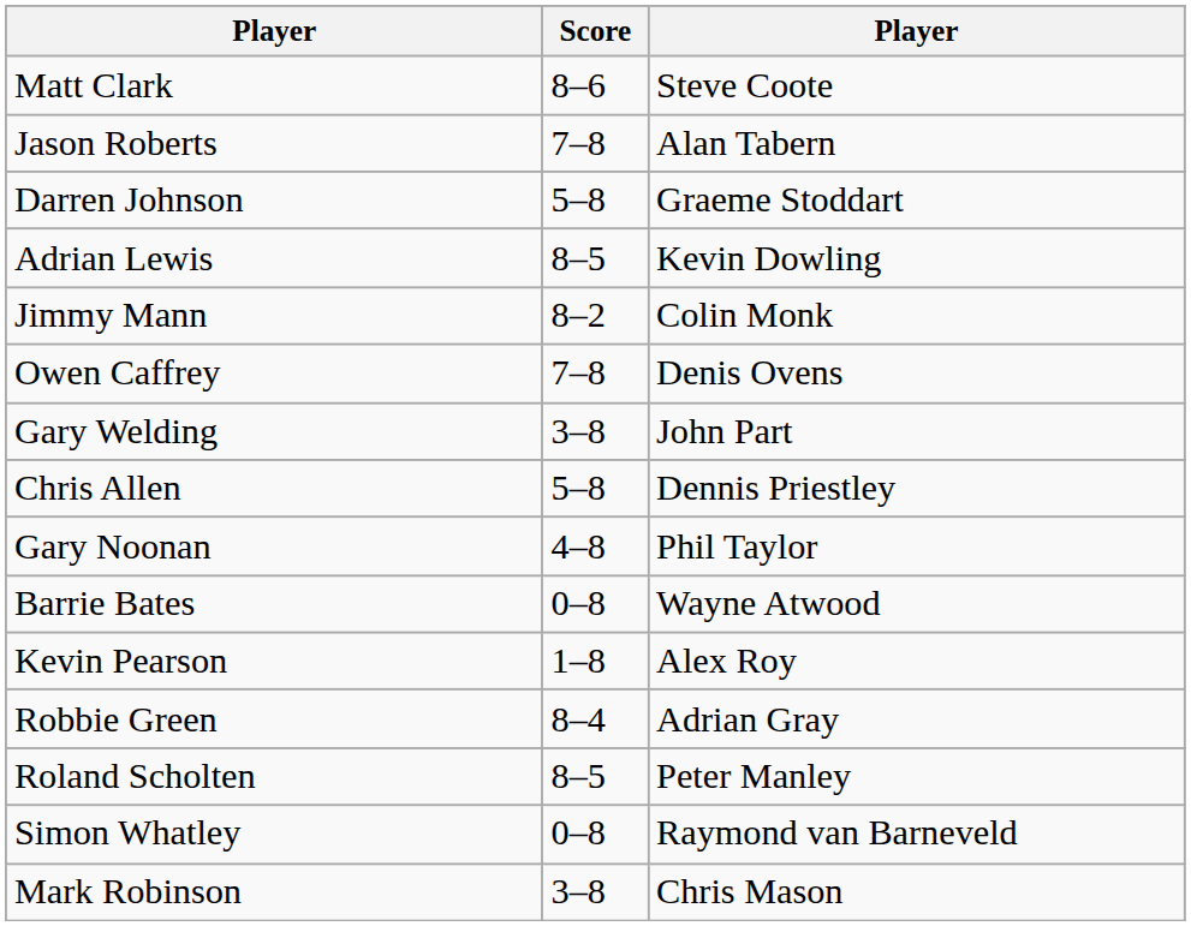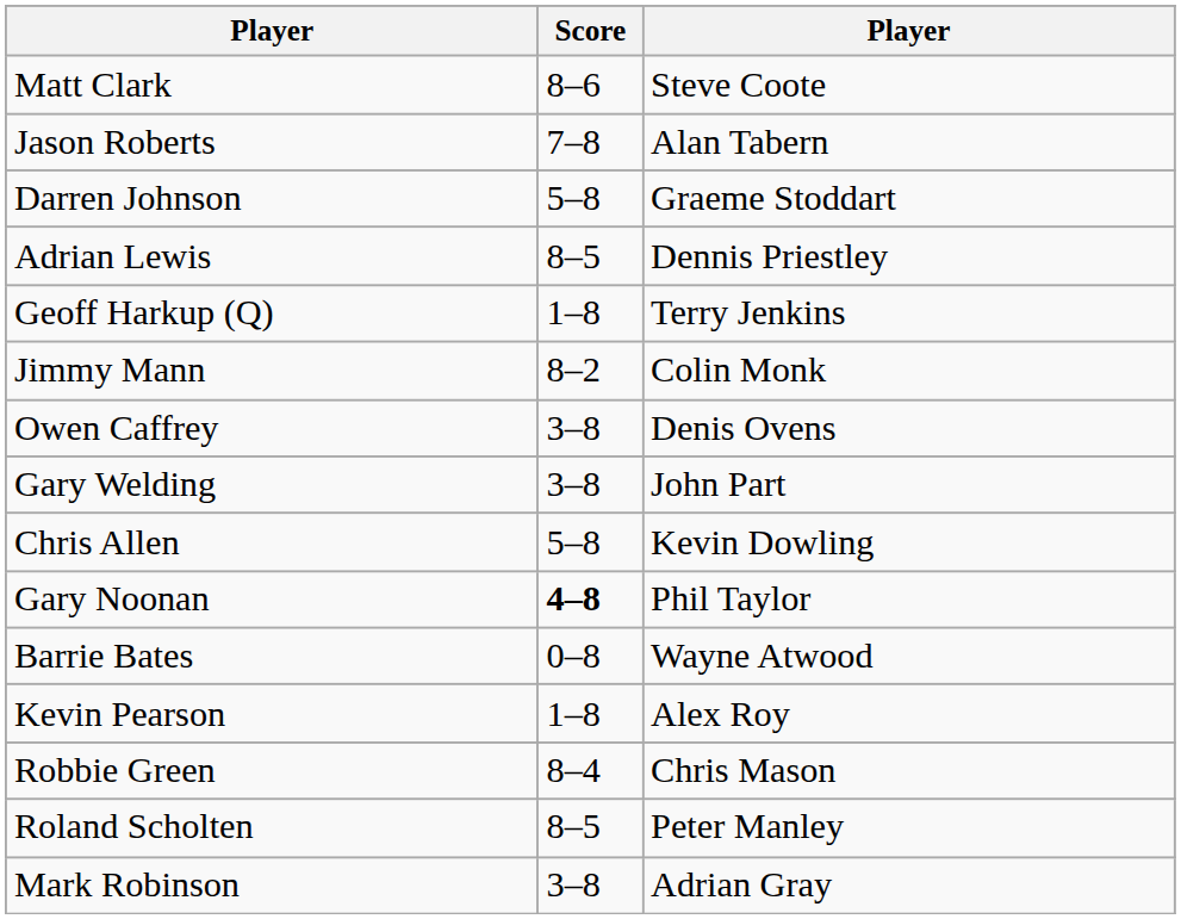Adrian Lewis | column 3: Kevin Dowling -> Dennis Priestley
+ row: Geoff Harkup (Q) | 1–8 | Terry Jenkins
Owen Caffrey | Score: 7–8 -> 3–8
Chris Allen | column 3: Dennis Priestley -> Kevin Dowling
Gary Noonan | Score: normal -> bold
Robbie Green | column 3: Adrian Gray -> Chris Mason
- row: Simon Whatley | 0–8 | Raymond van Barneveld
Mark Robinson | column 3: Chris Mason -> Adrian Gray
